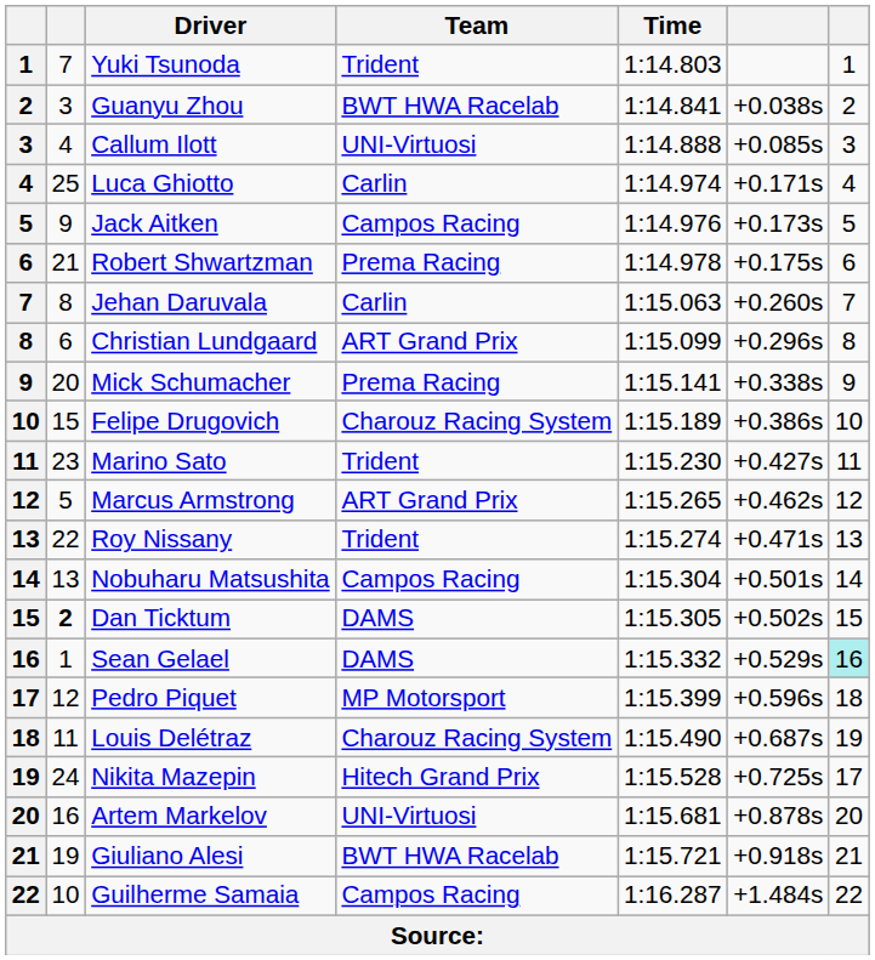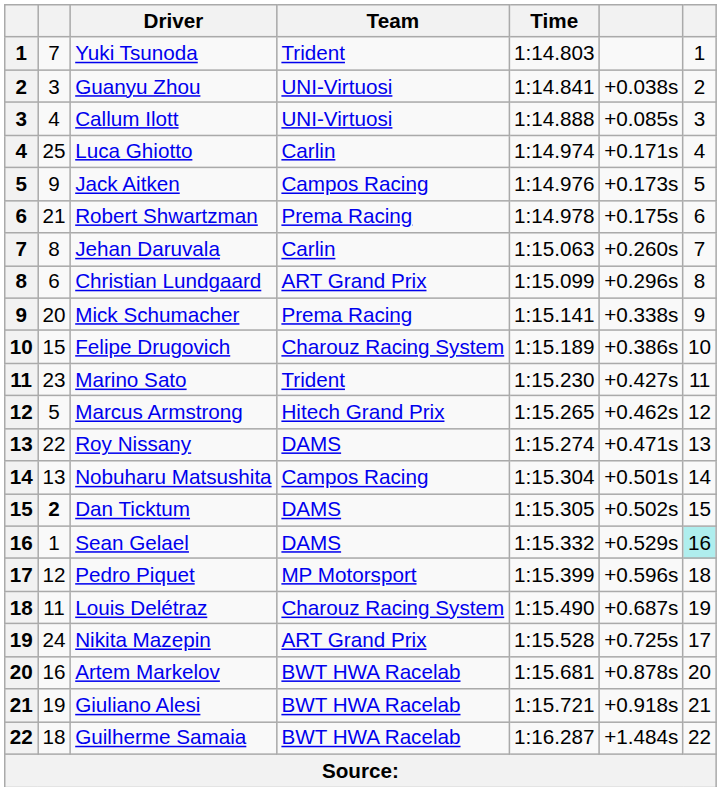Guanyu Zhou | Team: BWT HWA Racelab -> UNI-Virtuosi
Marcus Armstrong | Team: ART Grand Prix -> Hitech Grand Prix
Roy Nissany | Team: Trident -> DAMS
Nikita Mazepin | Team: Hitech Grand Prix -> ART Grand Prix
Artem Markelov | Team: UNI-Virtuosi -> BWT HWA Racelab
Guilherme Samaia | column 2: 10 -> 18
Guilherme Samaia | Team: Campos Racing -> BWT HWA Racelab
